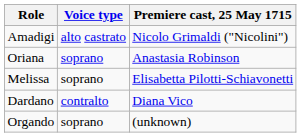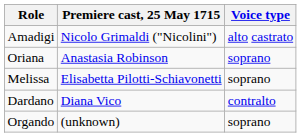columns swapped: Voice type <-> Premiere cast, 25 May 1715
